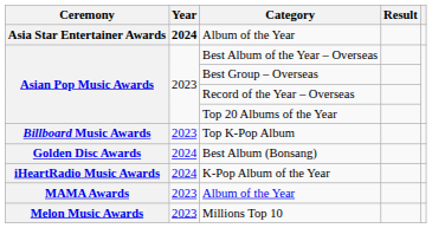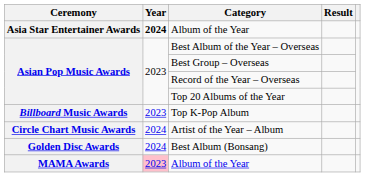+ row: Circle Chart Music Awards | 2024 | Artist of the Year – Album
- row: iHeartRadio Music Awards | 2024 | K-Pop Album of the Year
MAMA Awards / Album of the Year | Year: no background -> pink background
- row: Melon Music Awards | 2023 | Millions Top 10
